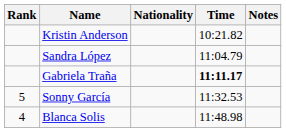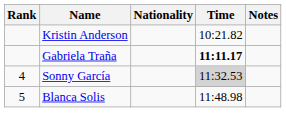- row: Sandra López | 11:04.79
Sonny García | Rank: 5 -> 4
Sonny García | Time: no background -> lightgrey background
Blanca Solis | Rank: 4 -> 5
